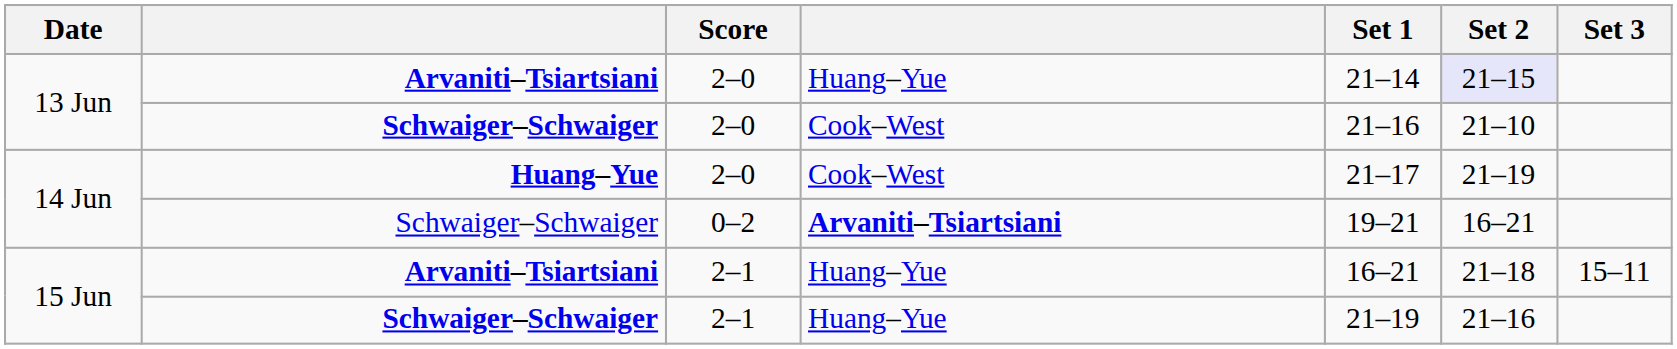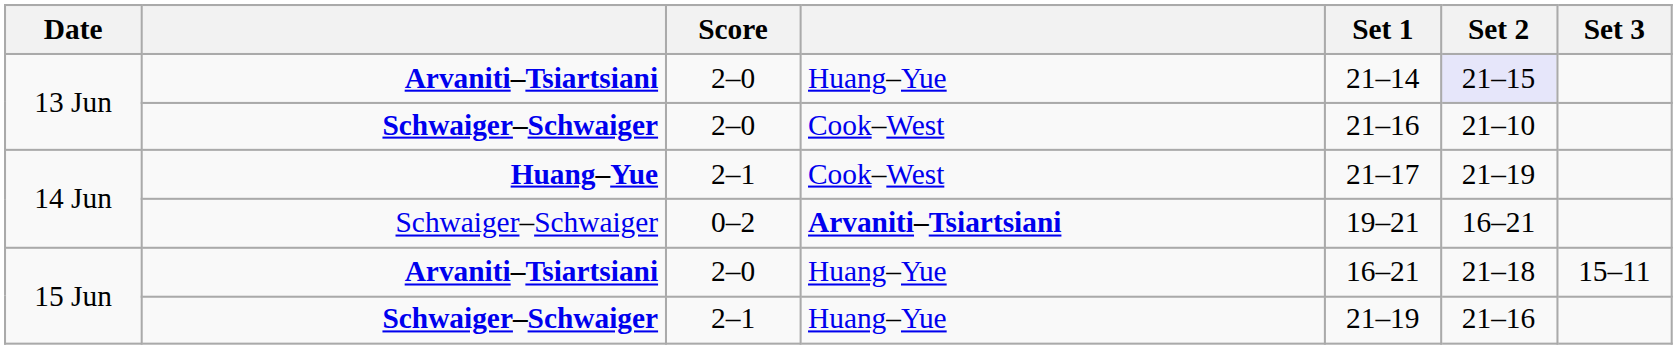14 Jun / Huang–Yue | Score: 2–0 -> 2–1
15 Jun / Arvaniti–Tsiartsiani | Score: 2–1 -> 2–0
